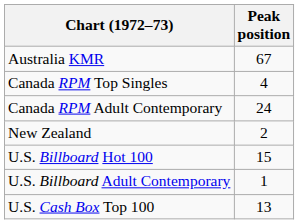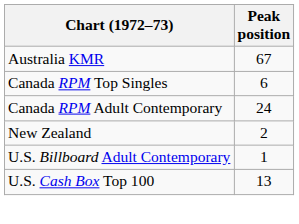Canada RPM Top Singles | Peak position: 4 -> 6
- row: U.S. Billboard Hot 100 | 15
